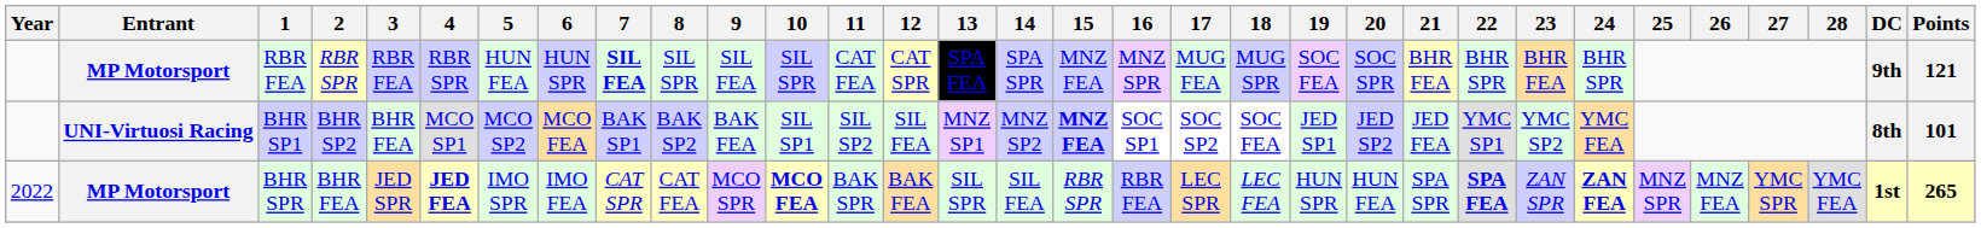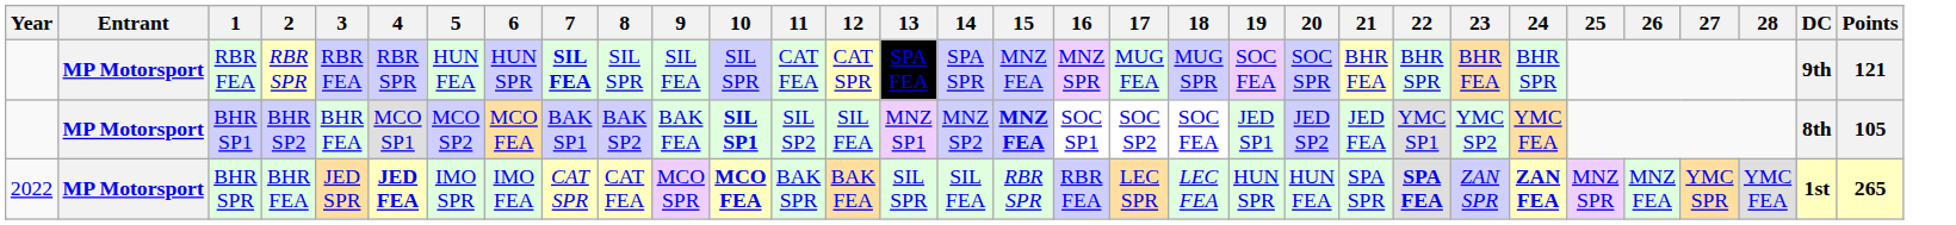BHR SP1 | Entrant: UNI-Virtuosi Racing -> MP Motorsport
BHR SP1 | 10: normal -> bold
BHR SP1 | Points: 101 -> 105
